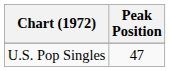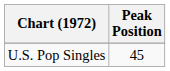U.S. Pop Singles | Peak Position: 47 -> 45
